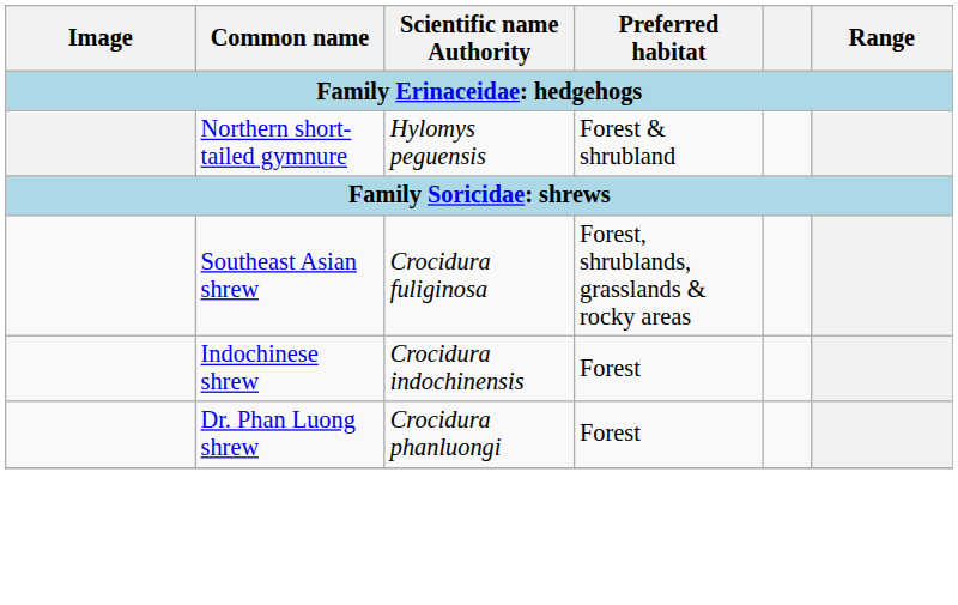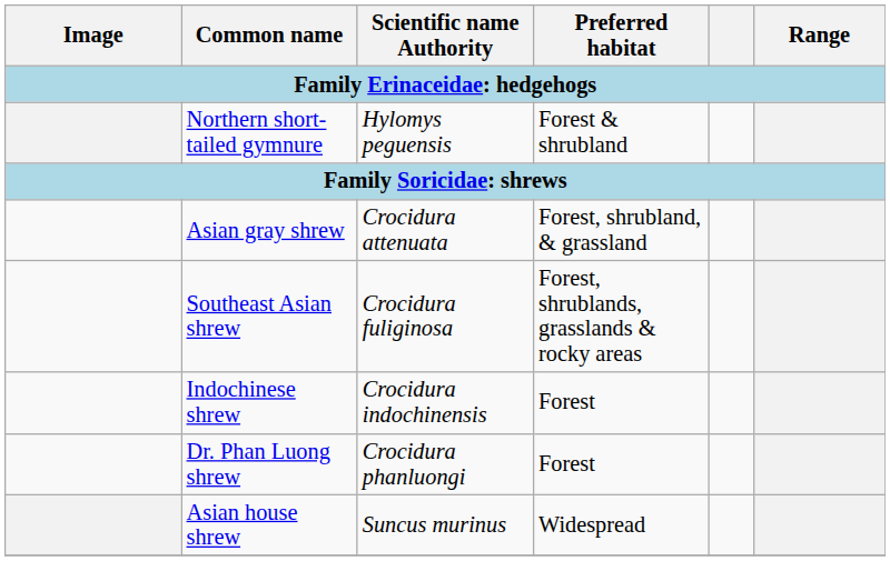+ row: Asian gray shrew | Crocidura attenuata | Forest, shrubland, & grassland
+ row: Asian house shrew | Suncus murinus | Widespread
